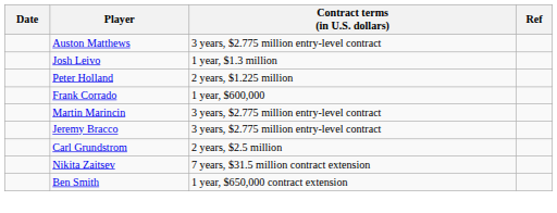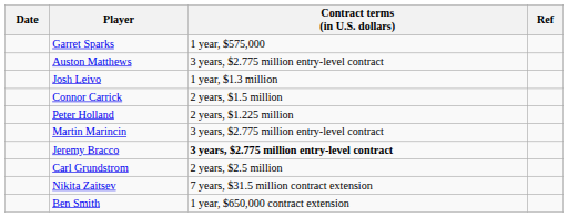+ row: Garret Sparks | 1 year, $575,000
+ row: Connor Carrick | 2 years, $1.5 million
- row: Frank Corrado | 1 year, $600,000
Jeremy Bracco | Contract terms (in U.S. dollars): normal -> bold
